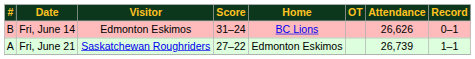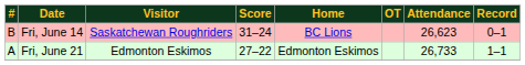Fri, June 14 | Visitor: Edmonton Eskimos -> Saskatchewan Roughriders
Fri, June 14 | Attendance: 26,626 -> 26,623
Fri, June 21 | Visitor: Saskatchewan Roughriders -> Edmonton Eskimos
Fri, June 21 | Attendance: 26,739 -> 26,733
